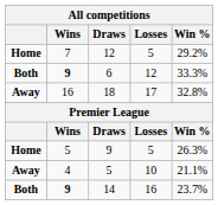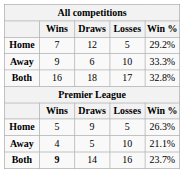6 | column 1: Both -> Away
6 | Wins: bold -> normal
6 | Losses: 12 -> 10
18 | column 1: Away -> Both
